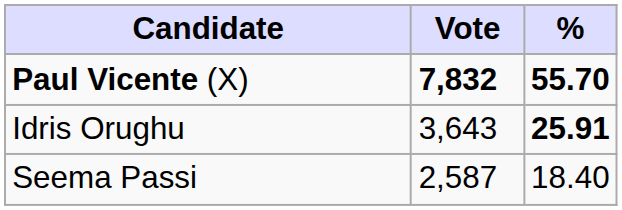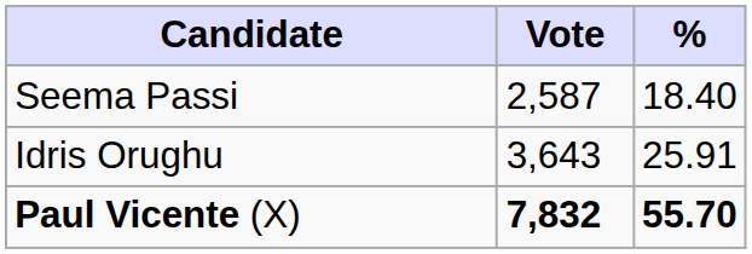rows swapped: Paul Vicente (X) <-> Seema Passi
Idris Orughu | %: bold -> normal
